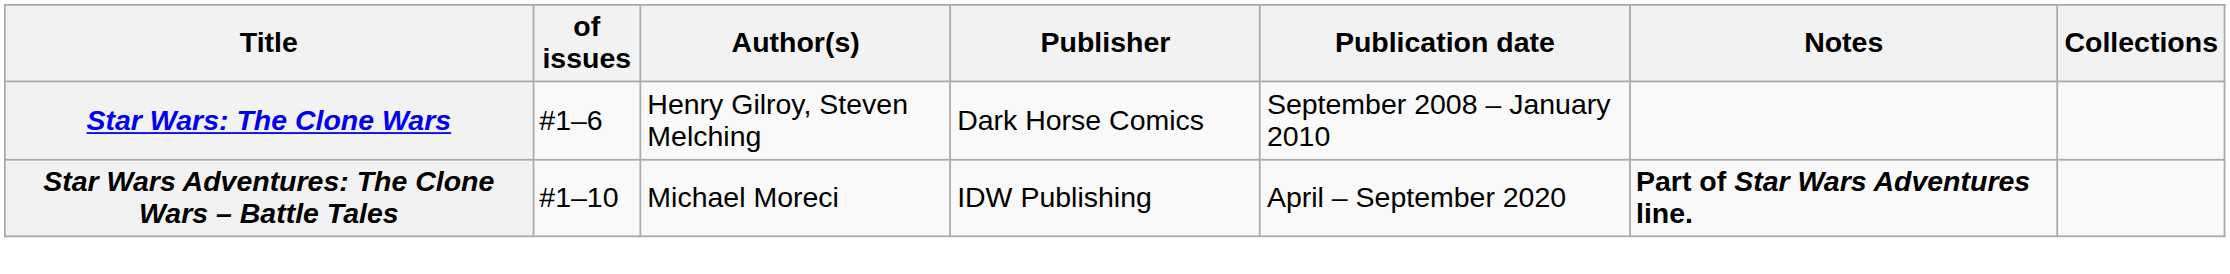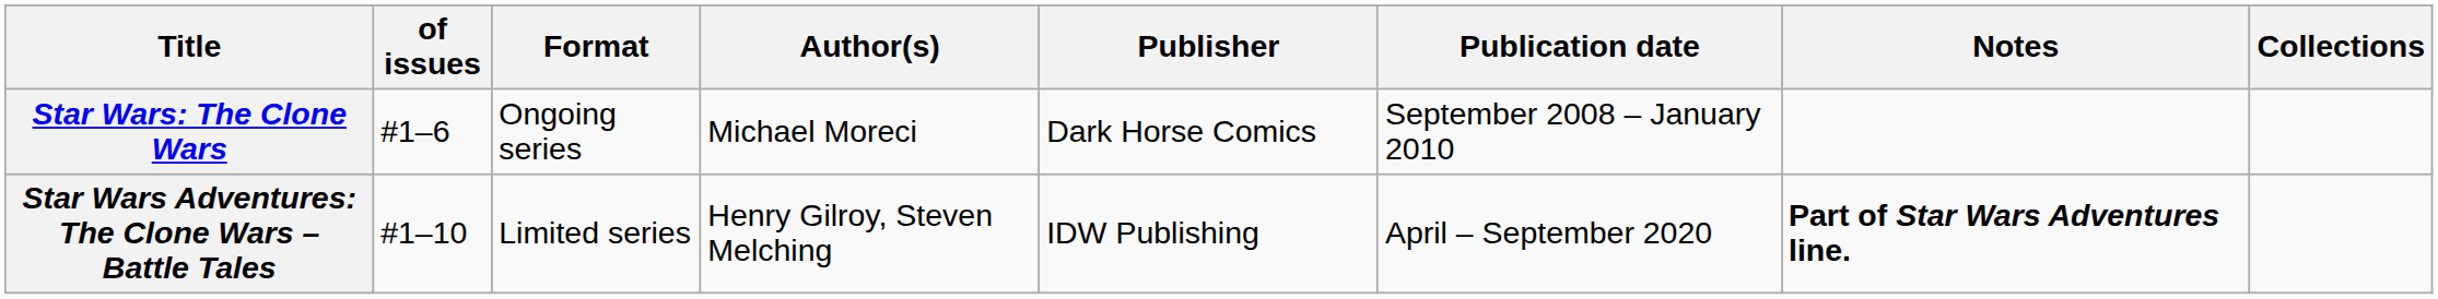+ column: Format | Ongoing series | Limited series
Star Wars: The Clone Wars | Author(s): Henry Gilroy, Steven Melching -> Michael Moreci
Star Wars Adventures: The Clone Wars – Battle Tales | Author(s): Michael Moreci -> Henry Gilroy, Steven Melching
